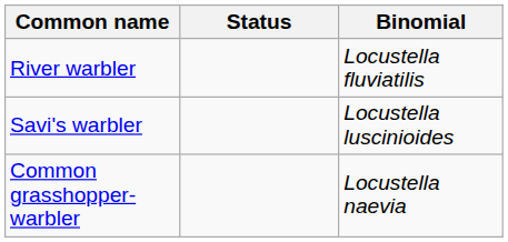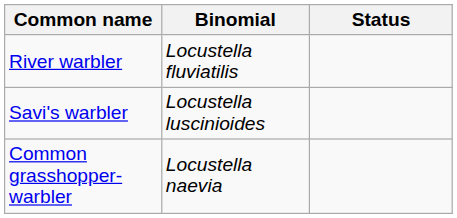columns swapped: Binomial <-> Status
